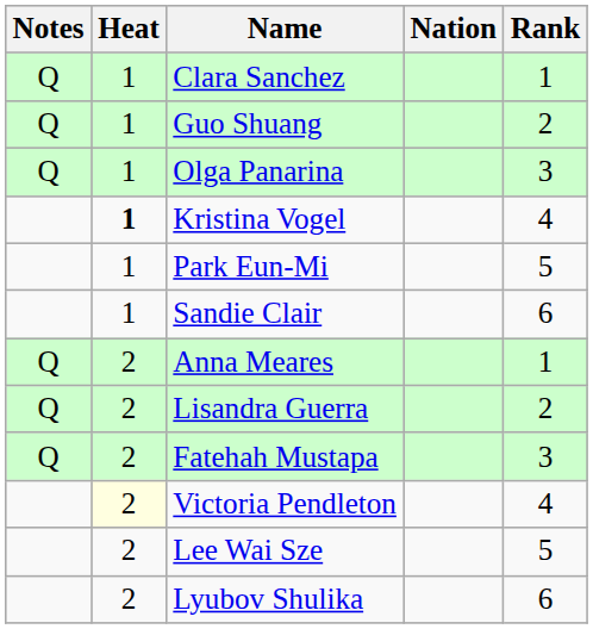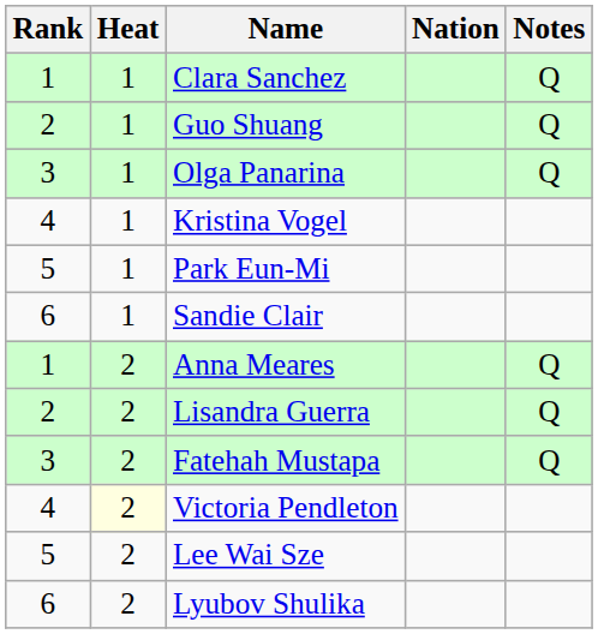columns swapped: Rank <-> Notes
Kristina Vogel | Heat: bold -> normal
